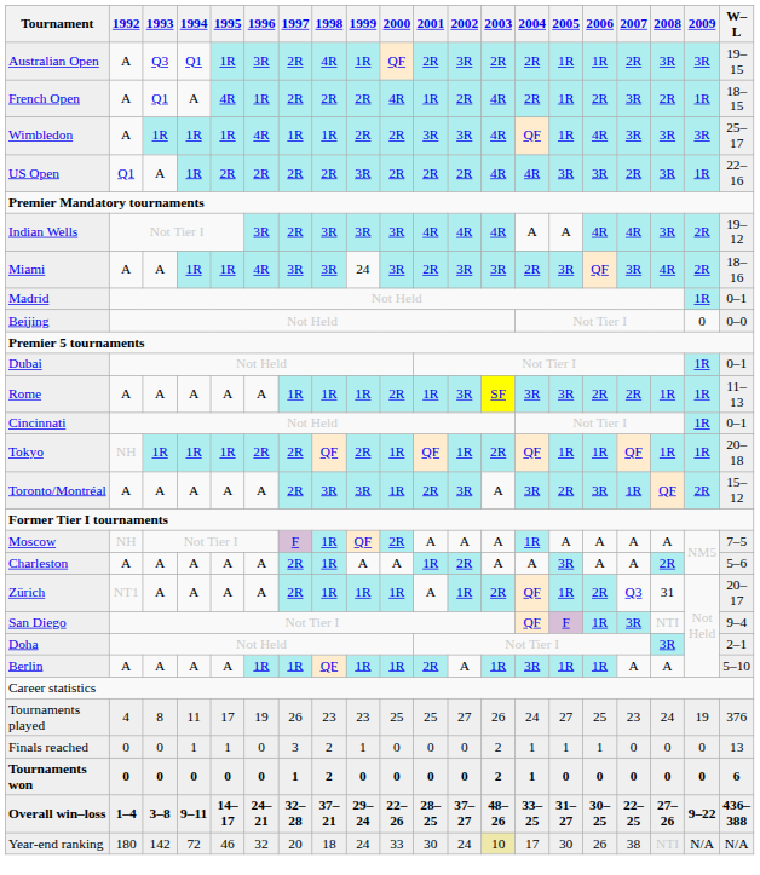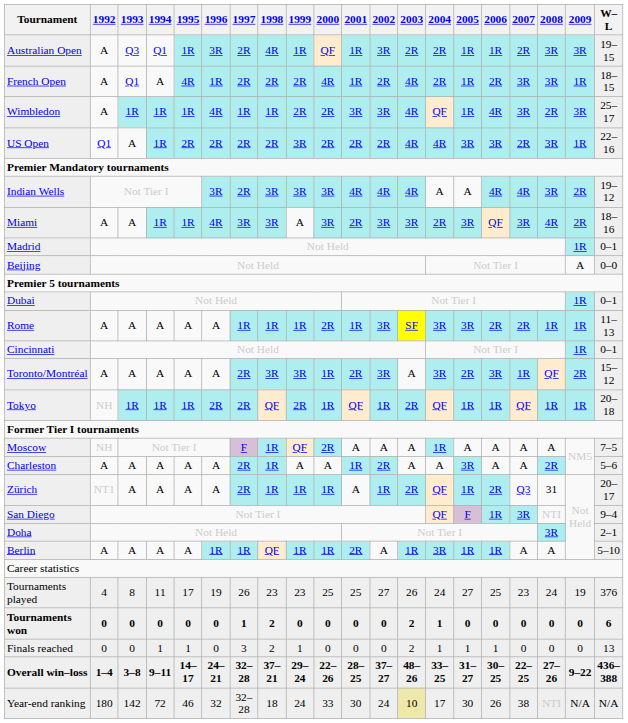Australian Open | 2001: 2R -> 1R
French Open | 2008: 2R -> 3R
Wimbledon | 2008: 3R -> 2R
Miami | 1999: 24 -> A
Beijing | 2009: 0 -> A
rows swapped: Toronto/Montréal <-> Tokyo
rows swapped: Finals reached <-> Tournaments won
Year-end ranking | 1997: 20 -> 32–28
